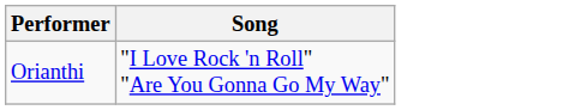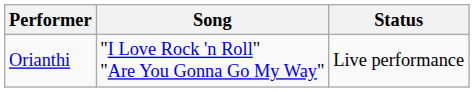+ column: Status | Live performance
